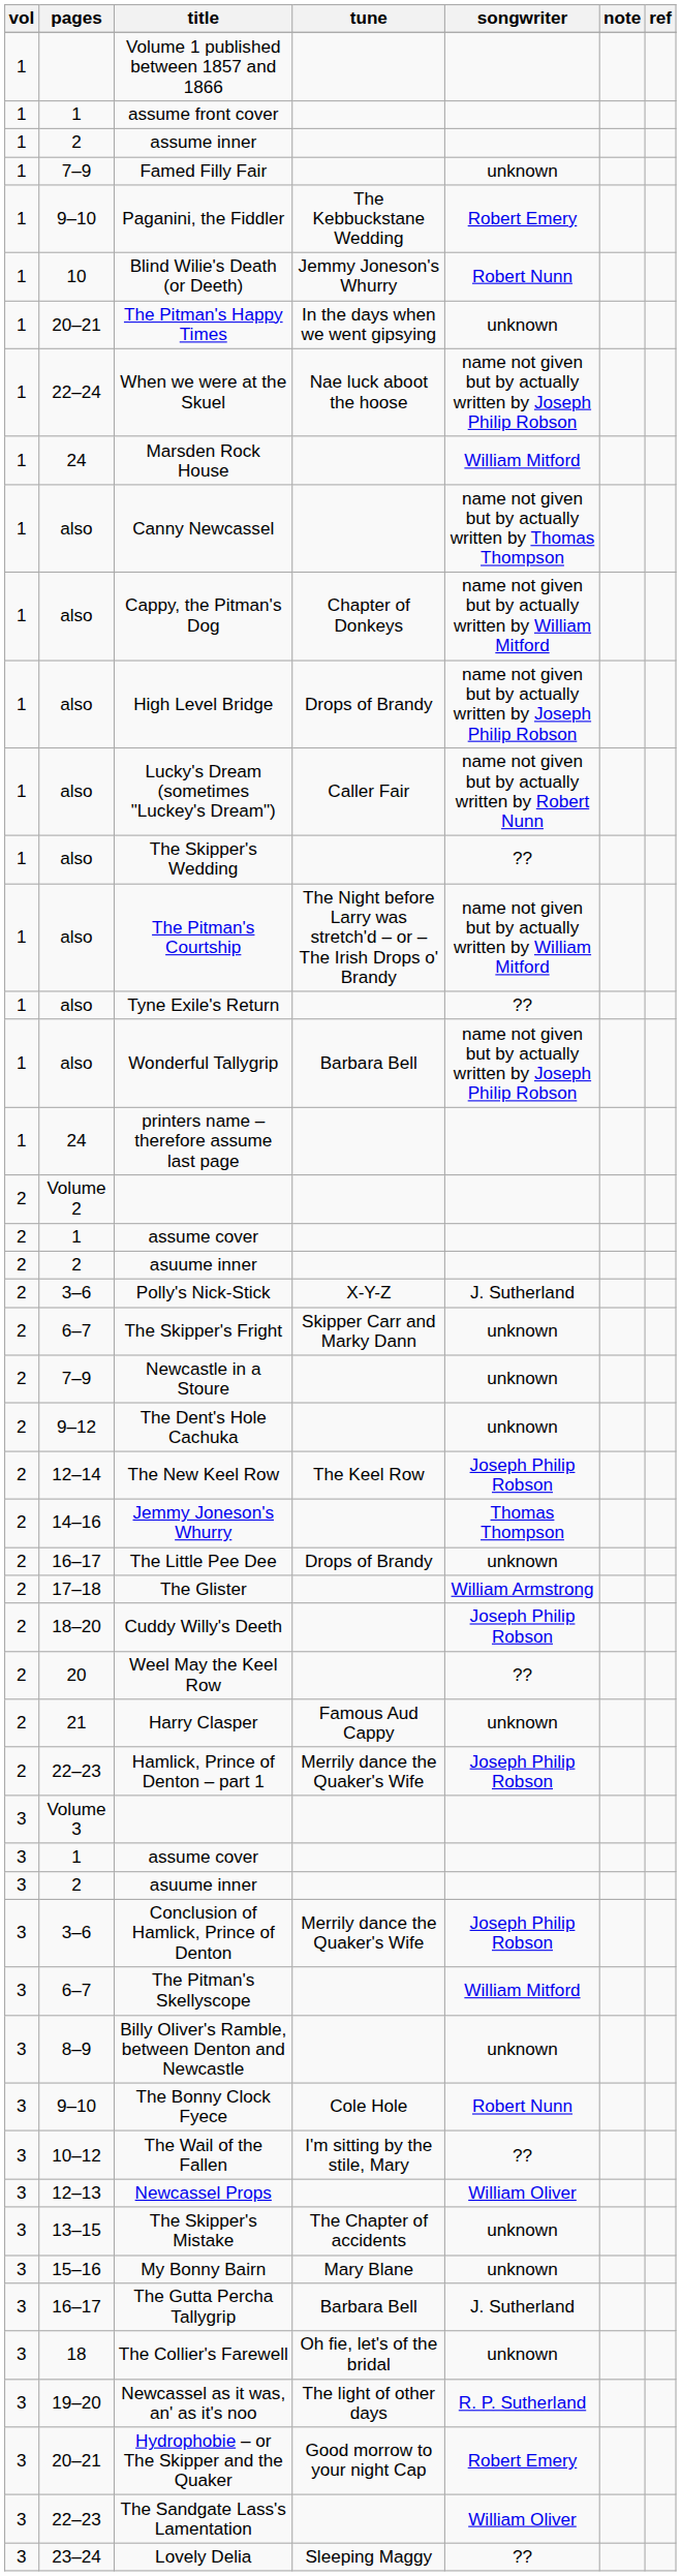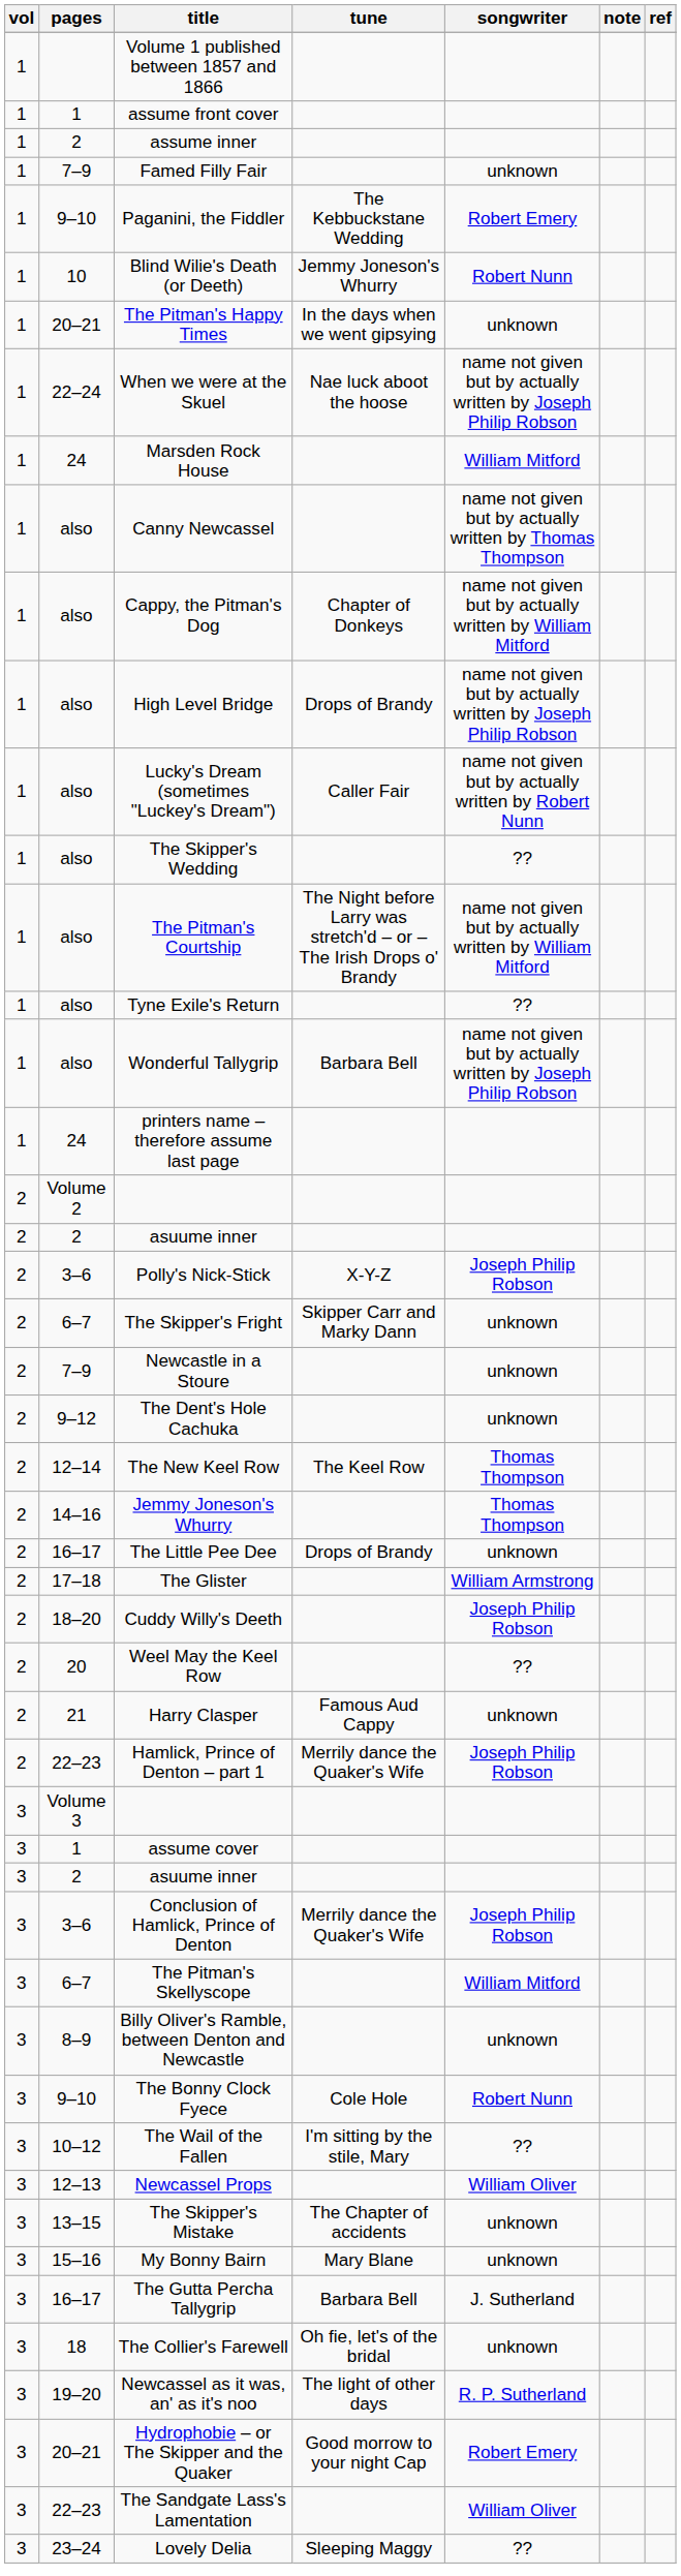- row: 2 | 1 | assume cover
Polly's Nick-Stick | songwriter: J. Sutherland -> Joseph Philip Robson
The New Keel Row | songwriter: Joseph Philip Robson -> Thomas Thompson
